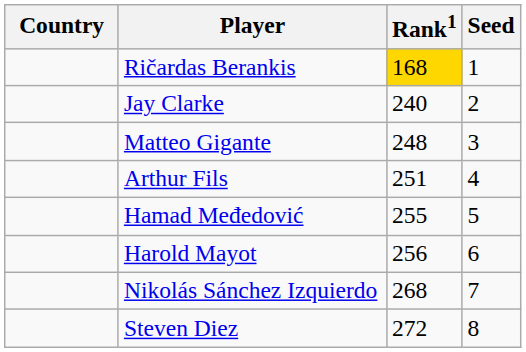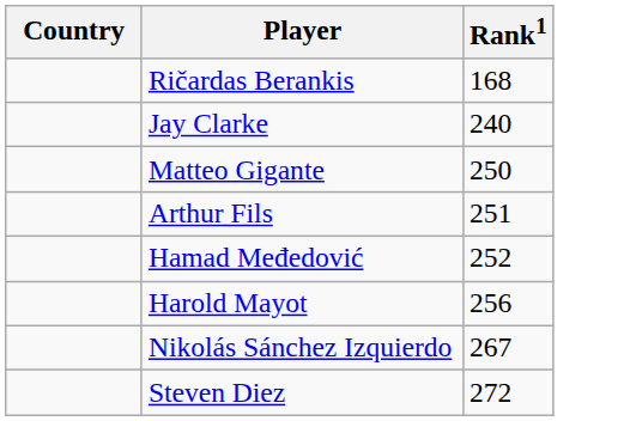- column: Seed | 1 | 2 | 3 | 4 | 5 | 6 | 7 | 8
Ričardas Berankis | Rank1: gold background -> no background
Matteo Gigante | Rank1: 248 -> 250
Hamad Međedović | Rank1: 255 -> 252
Nikolás Sánchez Izquierdo | Rank1: 268 -> 267
